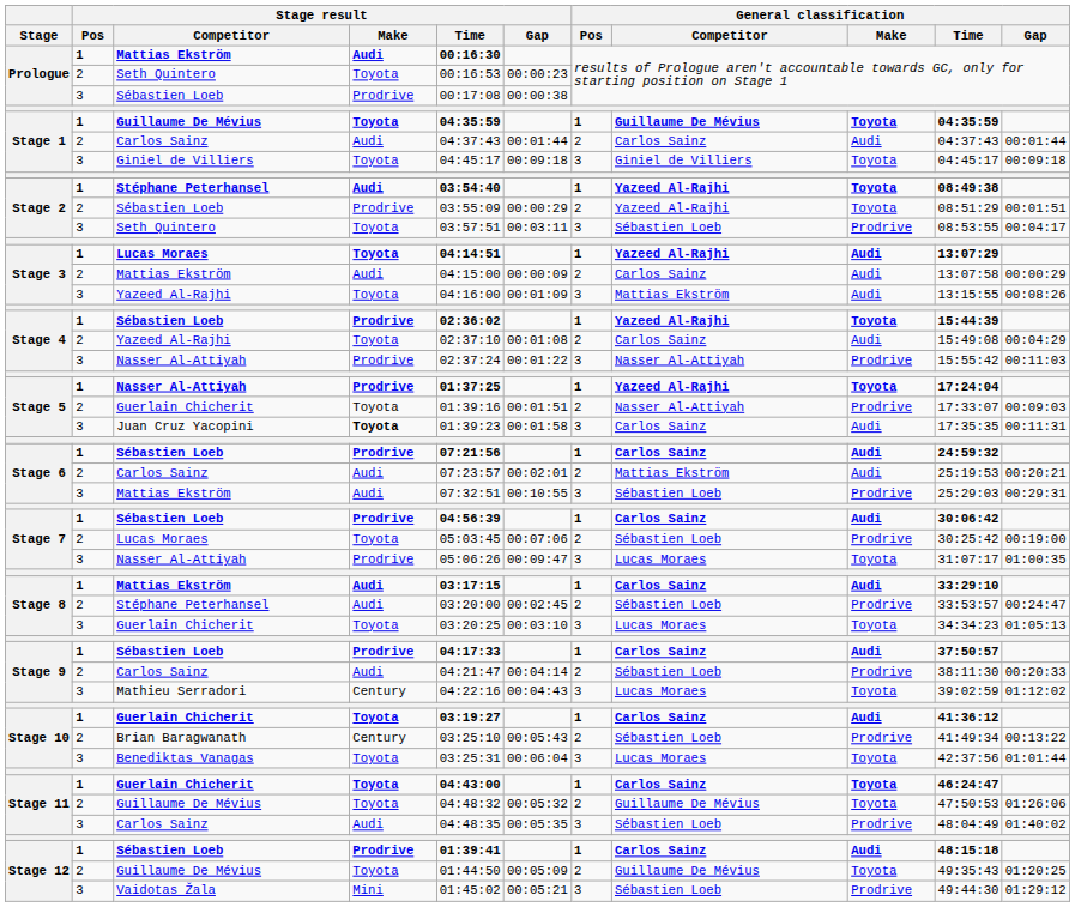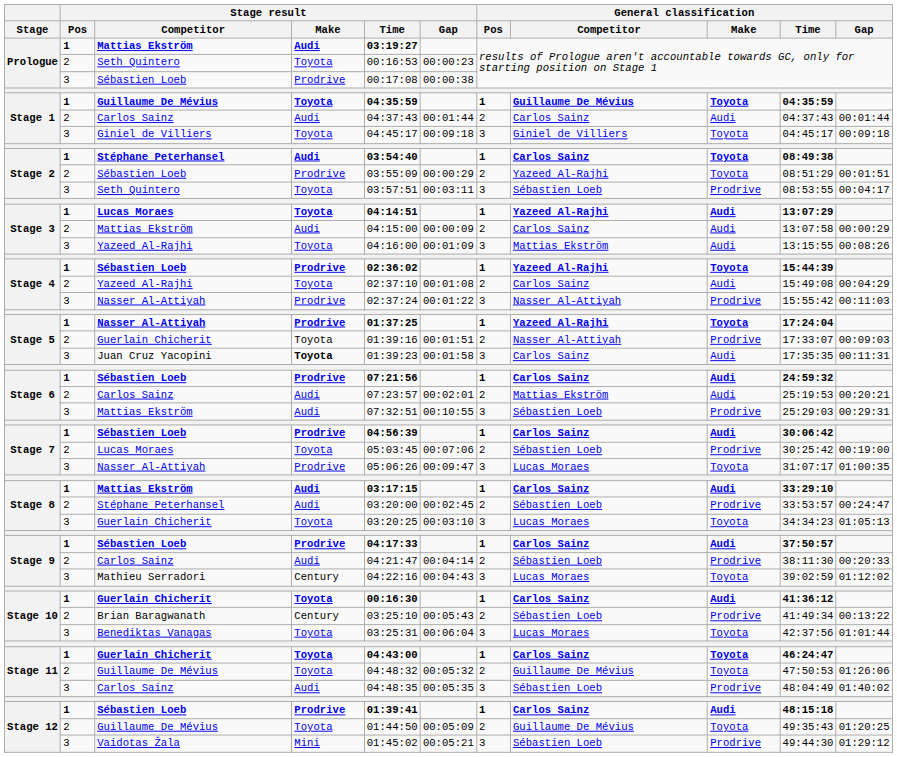Prologue / Mattias Ekström | Stage result / Time: 00:16:30 -> 03:19:27
Stage 2 / Stéphane Peterhansel | General classification / Competitor: Yazeed Al-Rajhi -> Carlos Sainz
Stage 10 / Guerlain Chicherit | Stage result / Time: 03:19:27 -> 00:16:30
